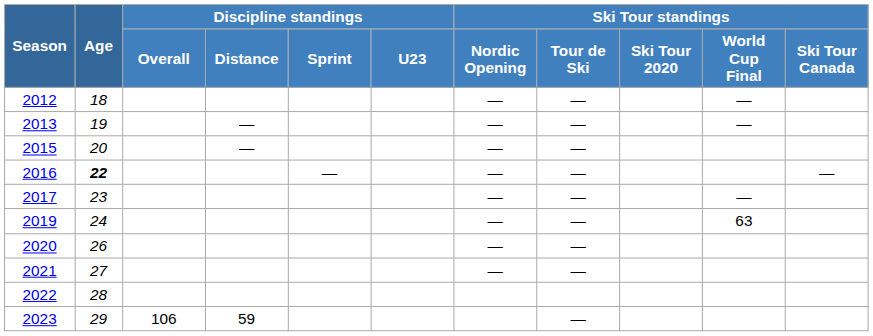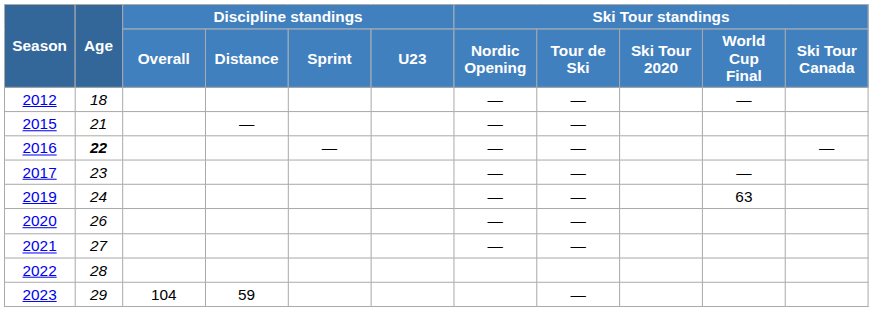- row: 2013 | 19 | — | — | — | —
2015 | Age: 20 -> 21
2023 | Discipline standings / Overall: 106 -> 104
